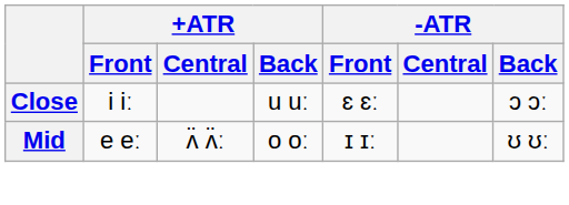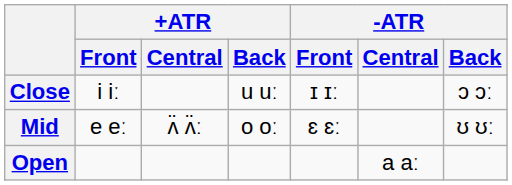Close | -ATR / Front: ɛ ɛː -> ɪ ɪː
Mid | -ATR / Front: ɪ ɪː -> ɛ ɛː
+ row: Open | a aː
